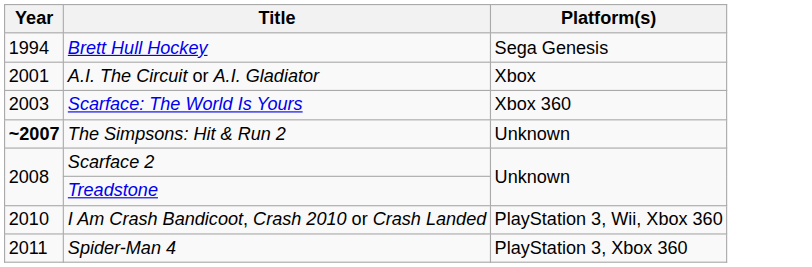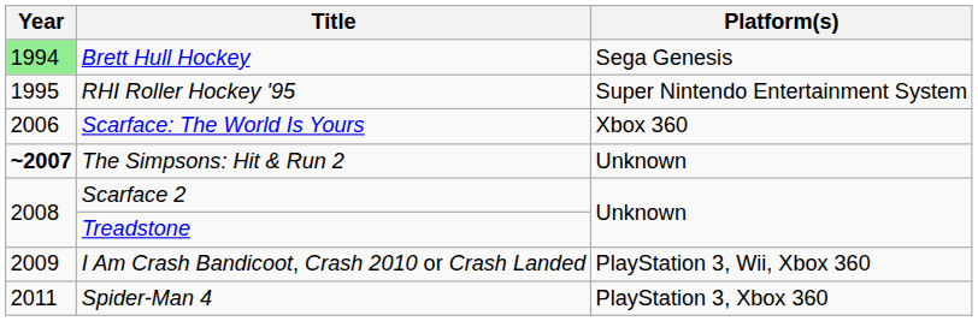Brett Hull Hockey | Year: no background -> lightgreen background
+ row: 1995 | RHI Roller Hockey '95 | Super Nintendo Entertainment System
- row: 2001 | A.I. The Circuit or A.I. Gladiator | Xbox
Scarface: The World Is Yours | Year: 2003 -> 2006
I Am Crash Bandicoot, Crash 2010 or Crash Landed | Year: 2010 -> 2009
